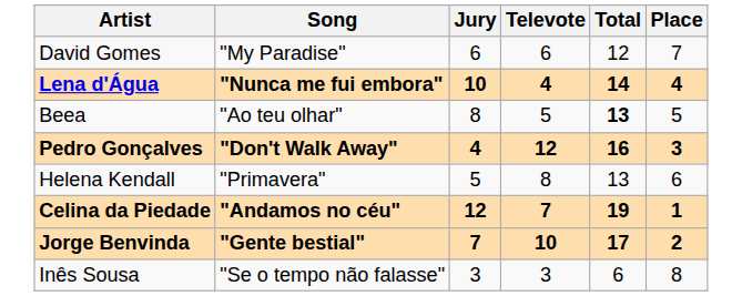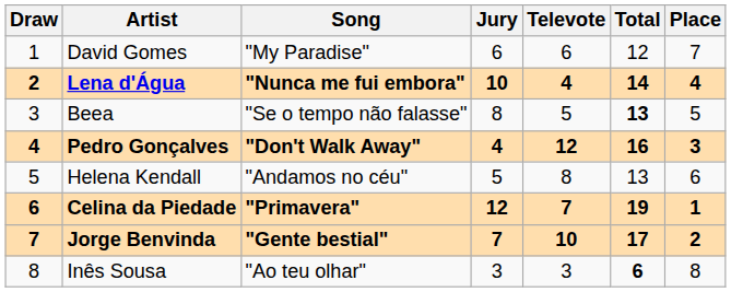+ column: Draw | 1 | 2 | 3 | 4 | 5 | 6 | 7 | 8
Beea | Song: "Ao teu olhar" -> "Se o tempo não falasse"
Helena Kendall | Song: "Primavera" -> "Andamos no céu"
Celina da Piedade | Song: "Andamos no céu" -> "Primavera"
Inês Sousa | Song: "Se o tempo não falasse" -> "Ao teu olhar"
Inês Sousa | Total: normal -> bold
